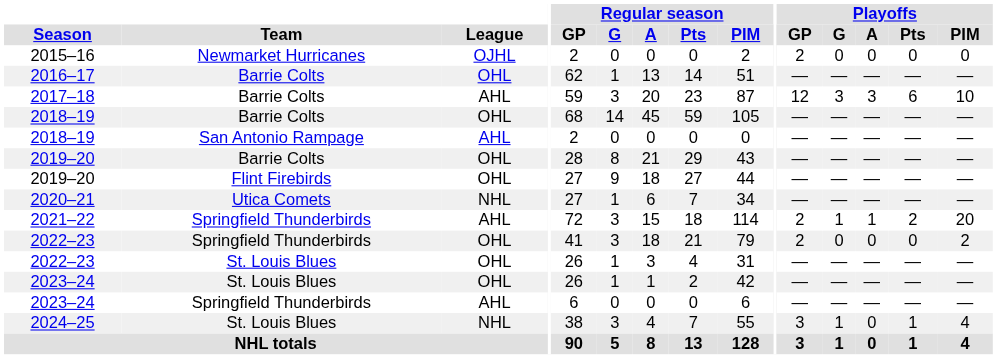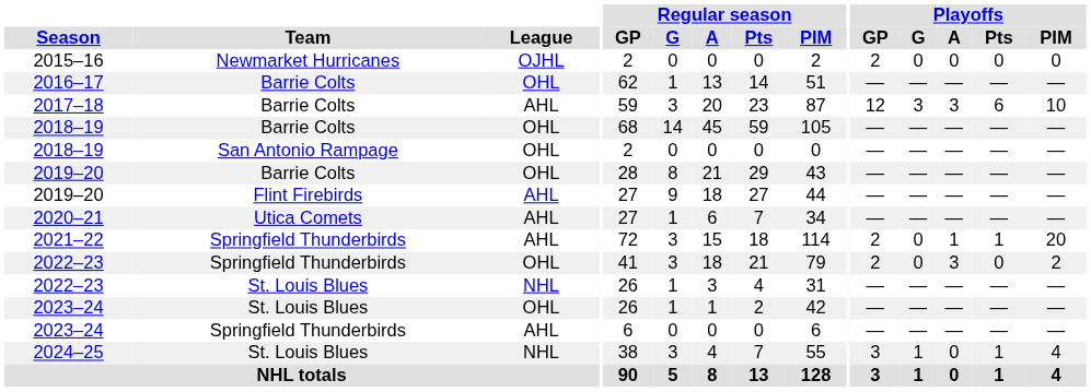2018–19 / San Antonio Rampage | League: AHL -> OHL
2019–20 / Flint Firebirds | League: OHL -> AHL
2020–21 | League: NHL -> AHL
2021–22 | Playoffs / G: 1 -> 0
2021–22 | Playoffs / Pts: 2 -> 1
2022–23 / Springfield Thunderbirds | Playoffs / A: 0 -> 3
2022–23 / St. Louis Blues | League: OHL -> NHL
